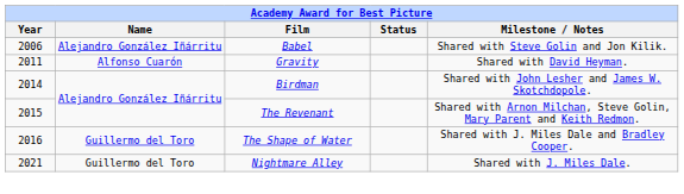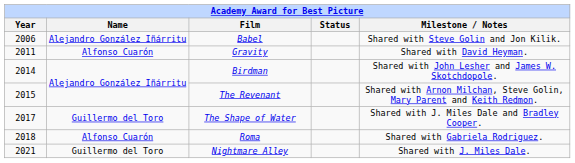The Shape of Water | Year: 2016 -> 2017
+ row: 2018 | Alfonso Cuarón | Roma | Shared with Gabriela Rodriguez.
